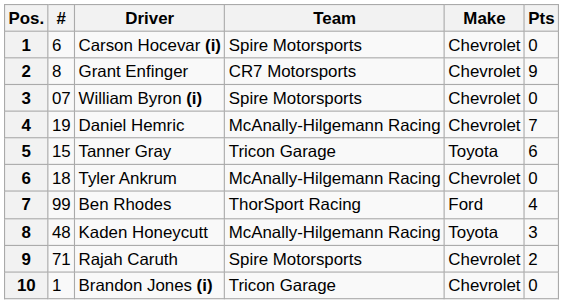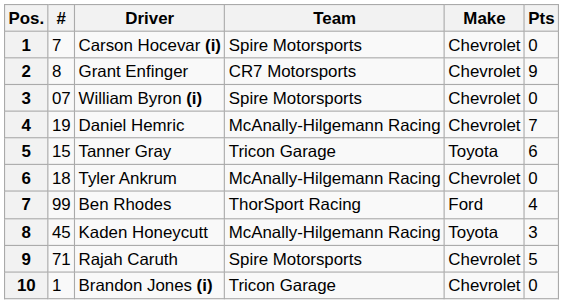Carson Hocevar (i) | #: 6 -> 7
Kaden Honeycutt | #: 48 -> 45
Rajah Caruth | Pts: 2 -> 5
